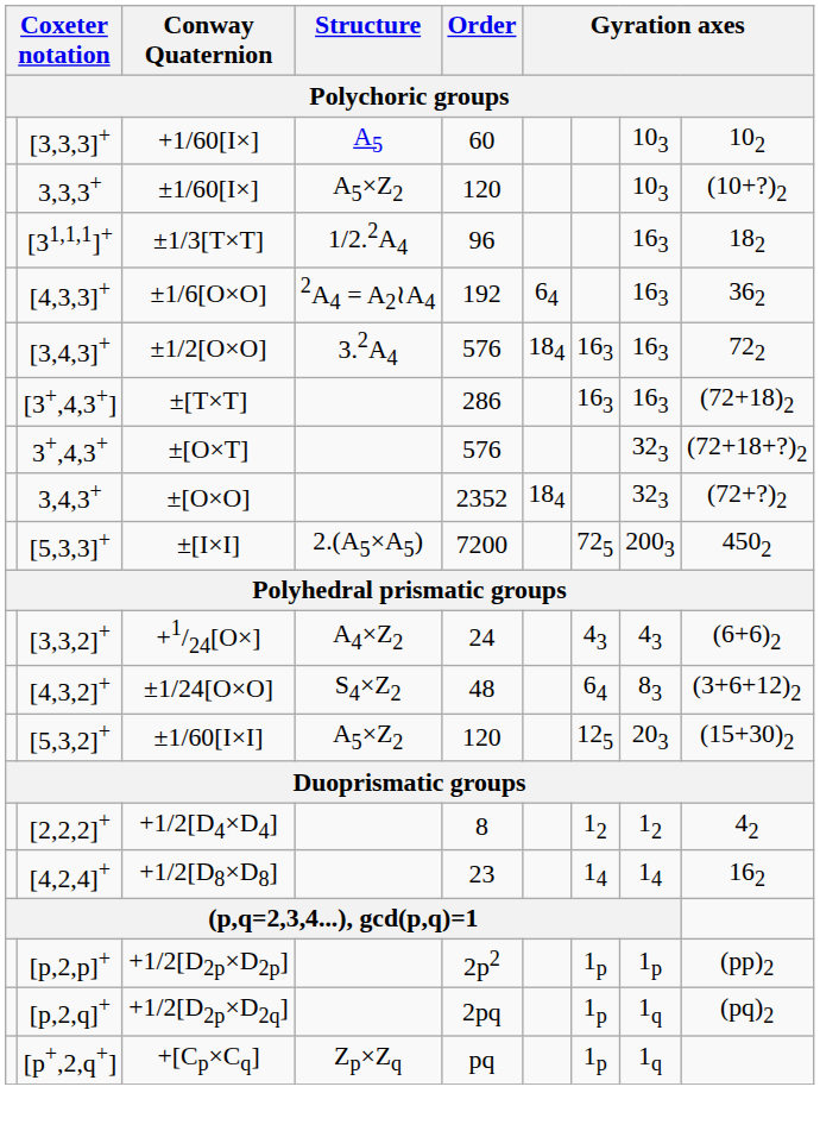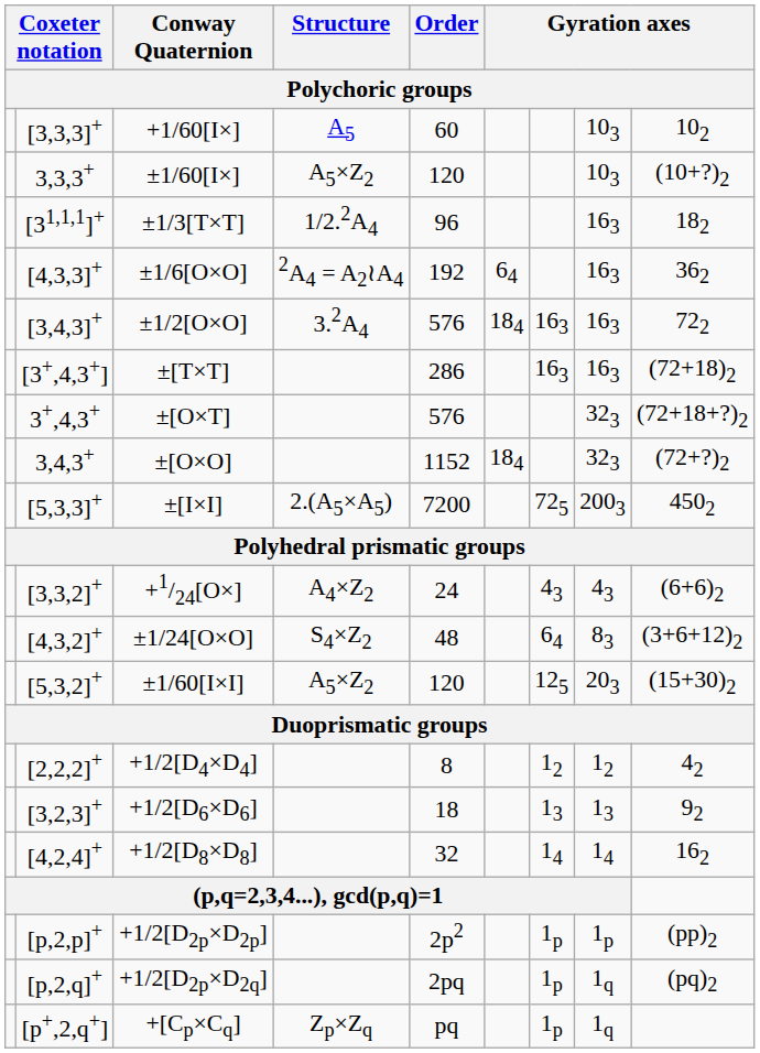±[O×O] | Order: 2352 -> 1152
+ row: [3,2,3]+ | +1/2[D6×D6] | 18 | 13 | 13 | 92
+1/2[D8×D8] | Order: 23 -> 32
